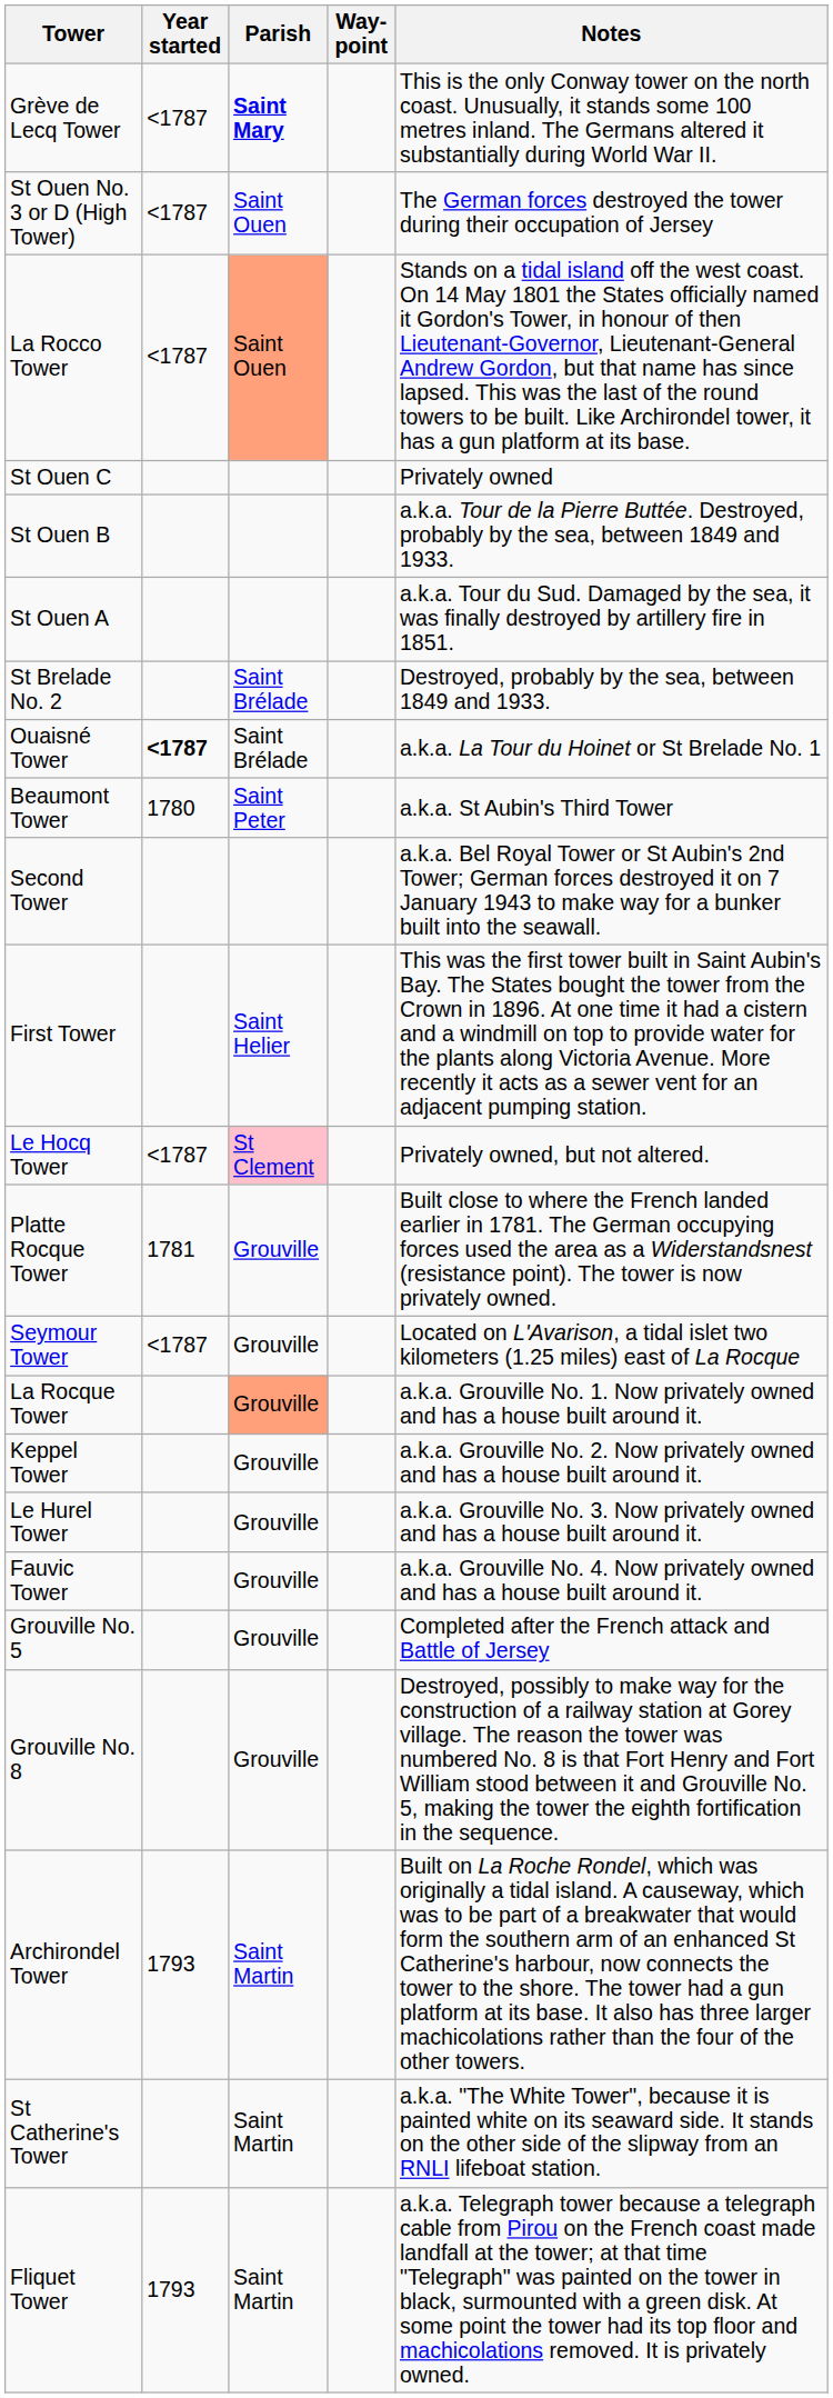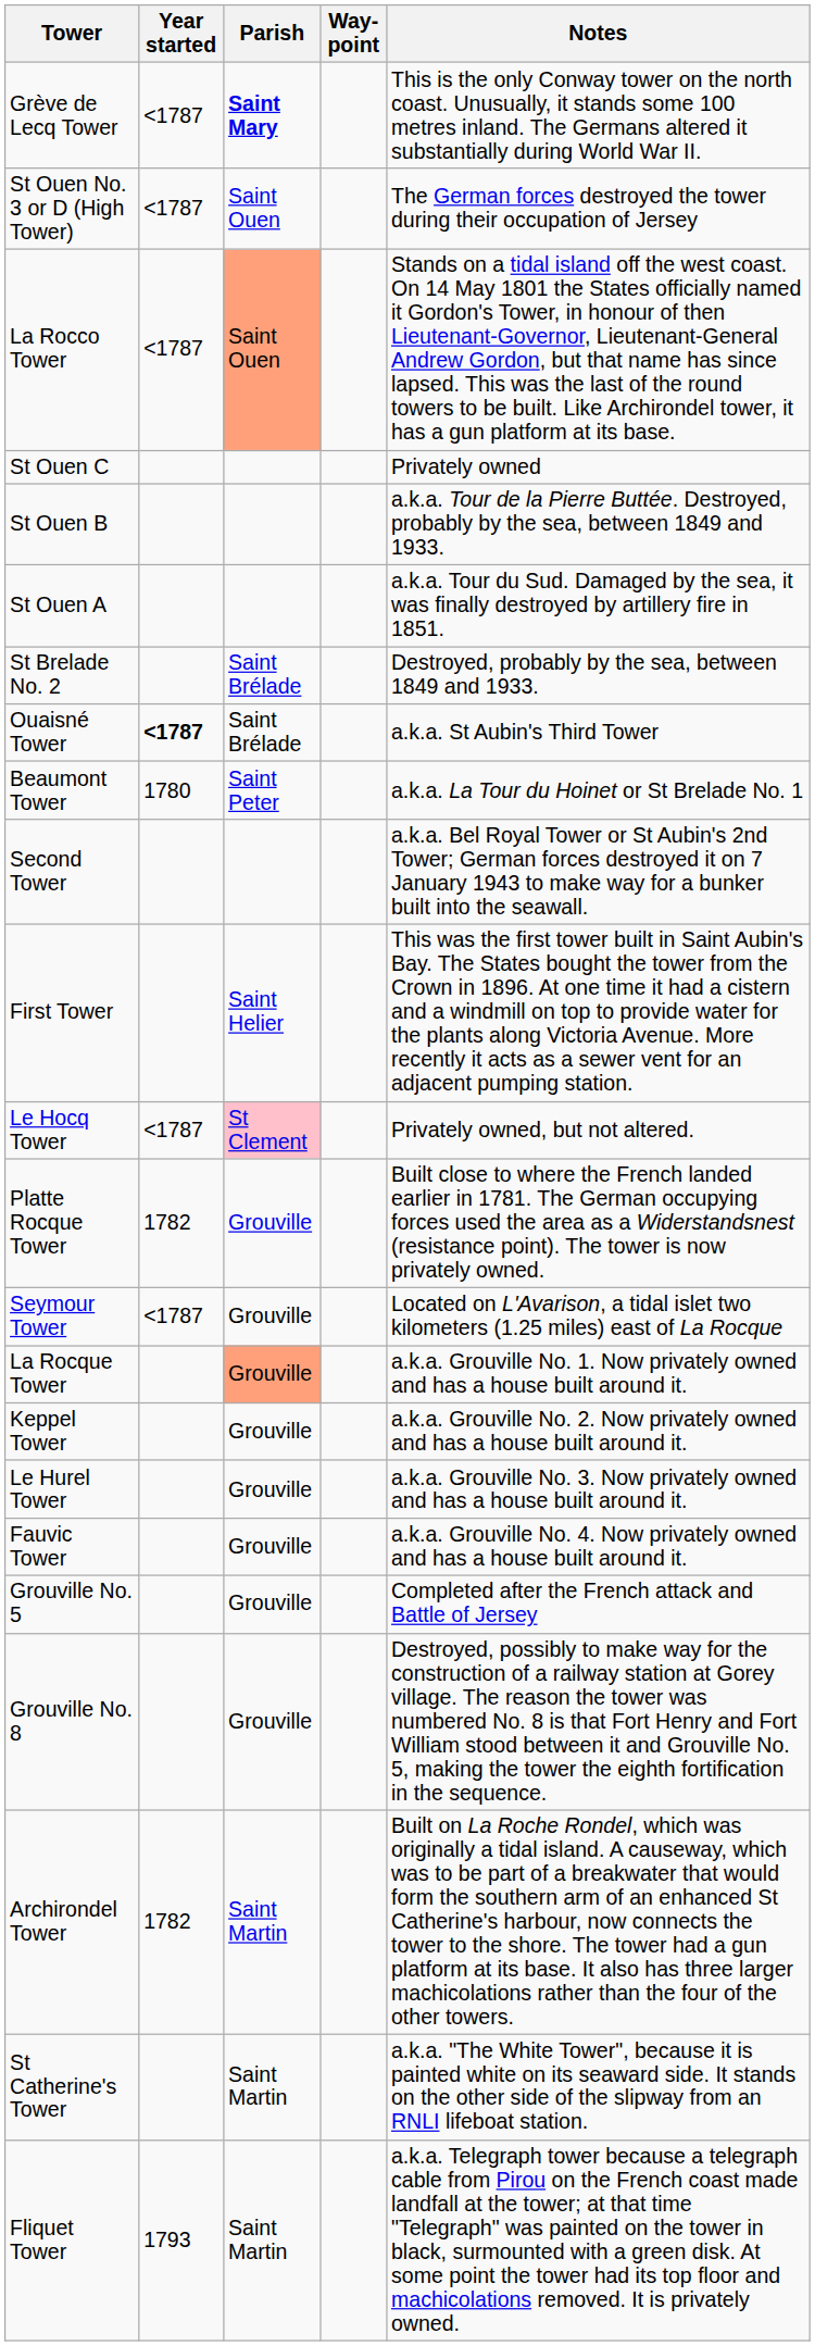Ouaisné Tower | Notes: a.k.a. La Tour du Hoinet or St Brelade No. 1 -> a.k.a. St Aubin's Third Tower
Beaumont Tower | Notes: a.k.a. St Aubin's Third Tower -> a.k.a. La Tour du Hoinet or St Brelade No. 1
Platte Rocque Tower | Year started: 1781 -> 1782
Archirondel Tower | Year started: 1793 -> 1782
